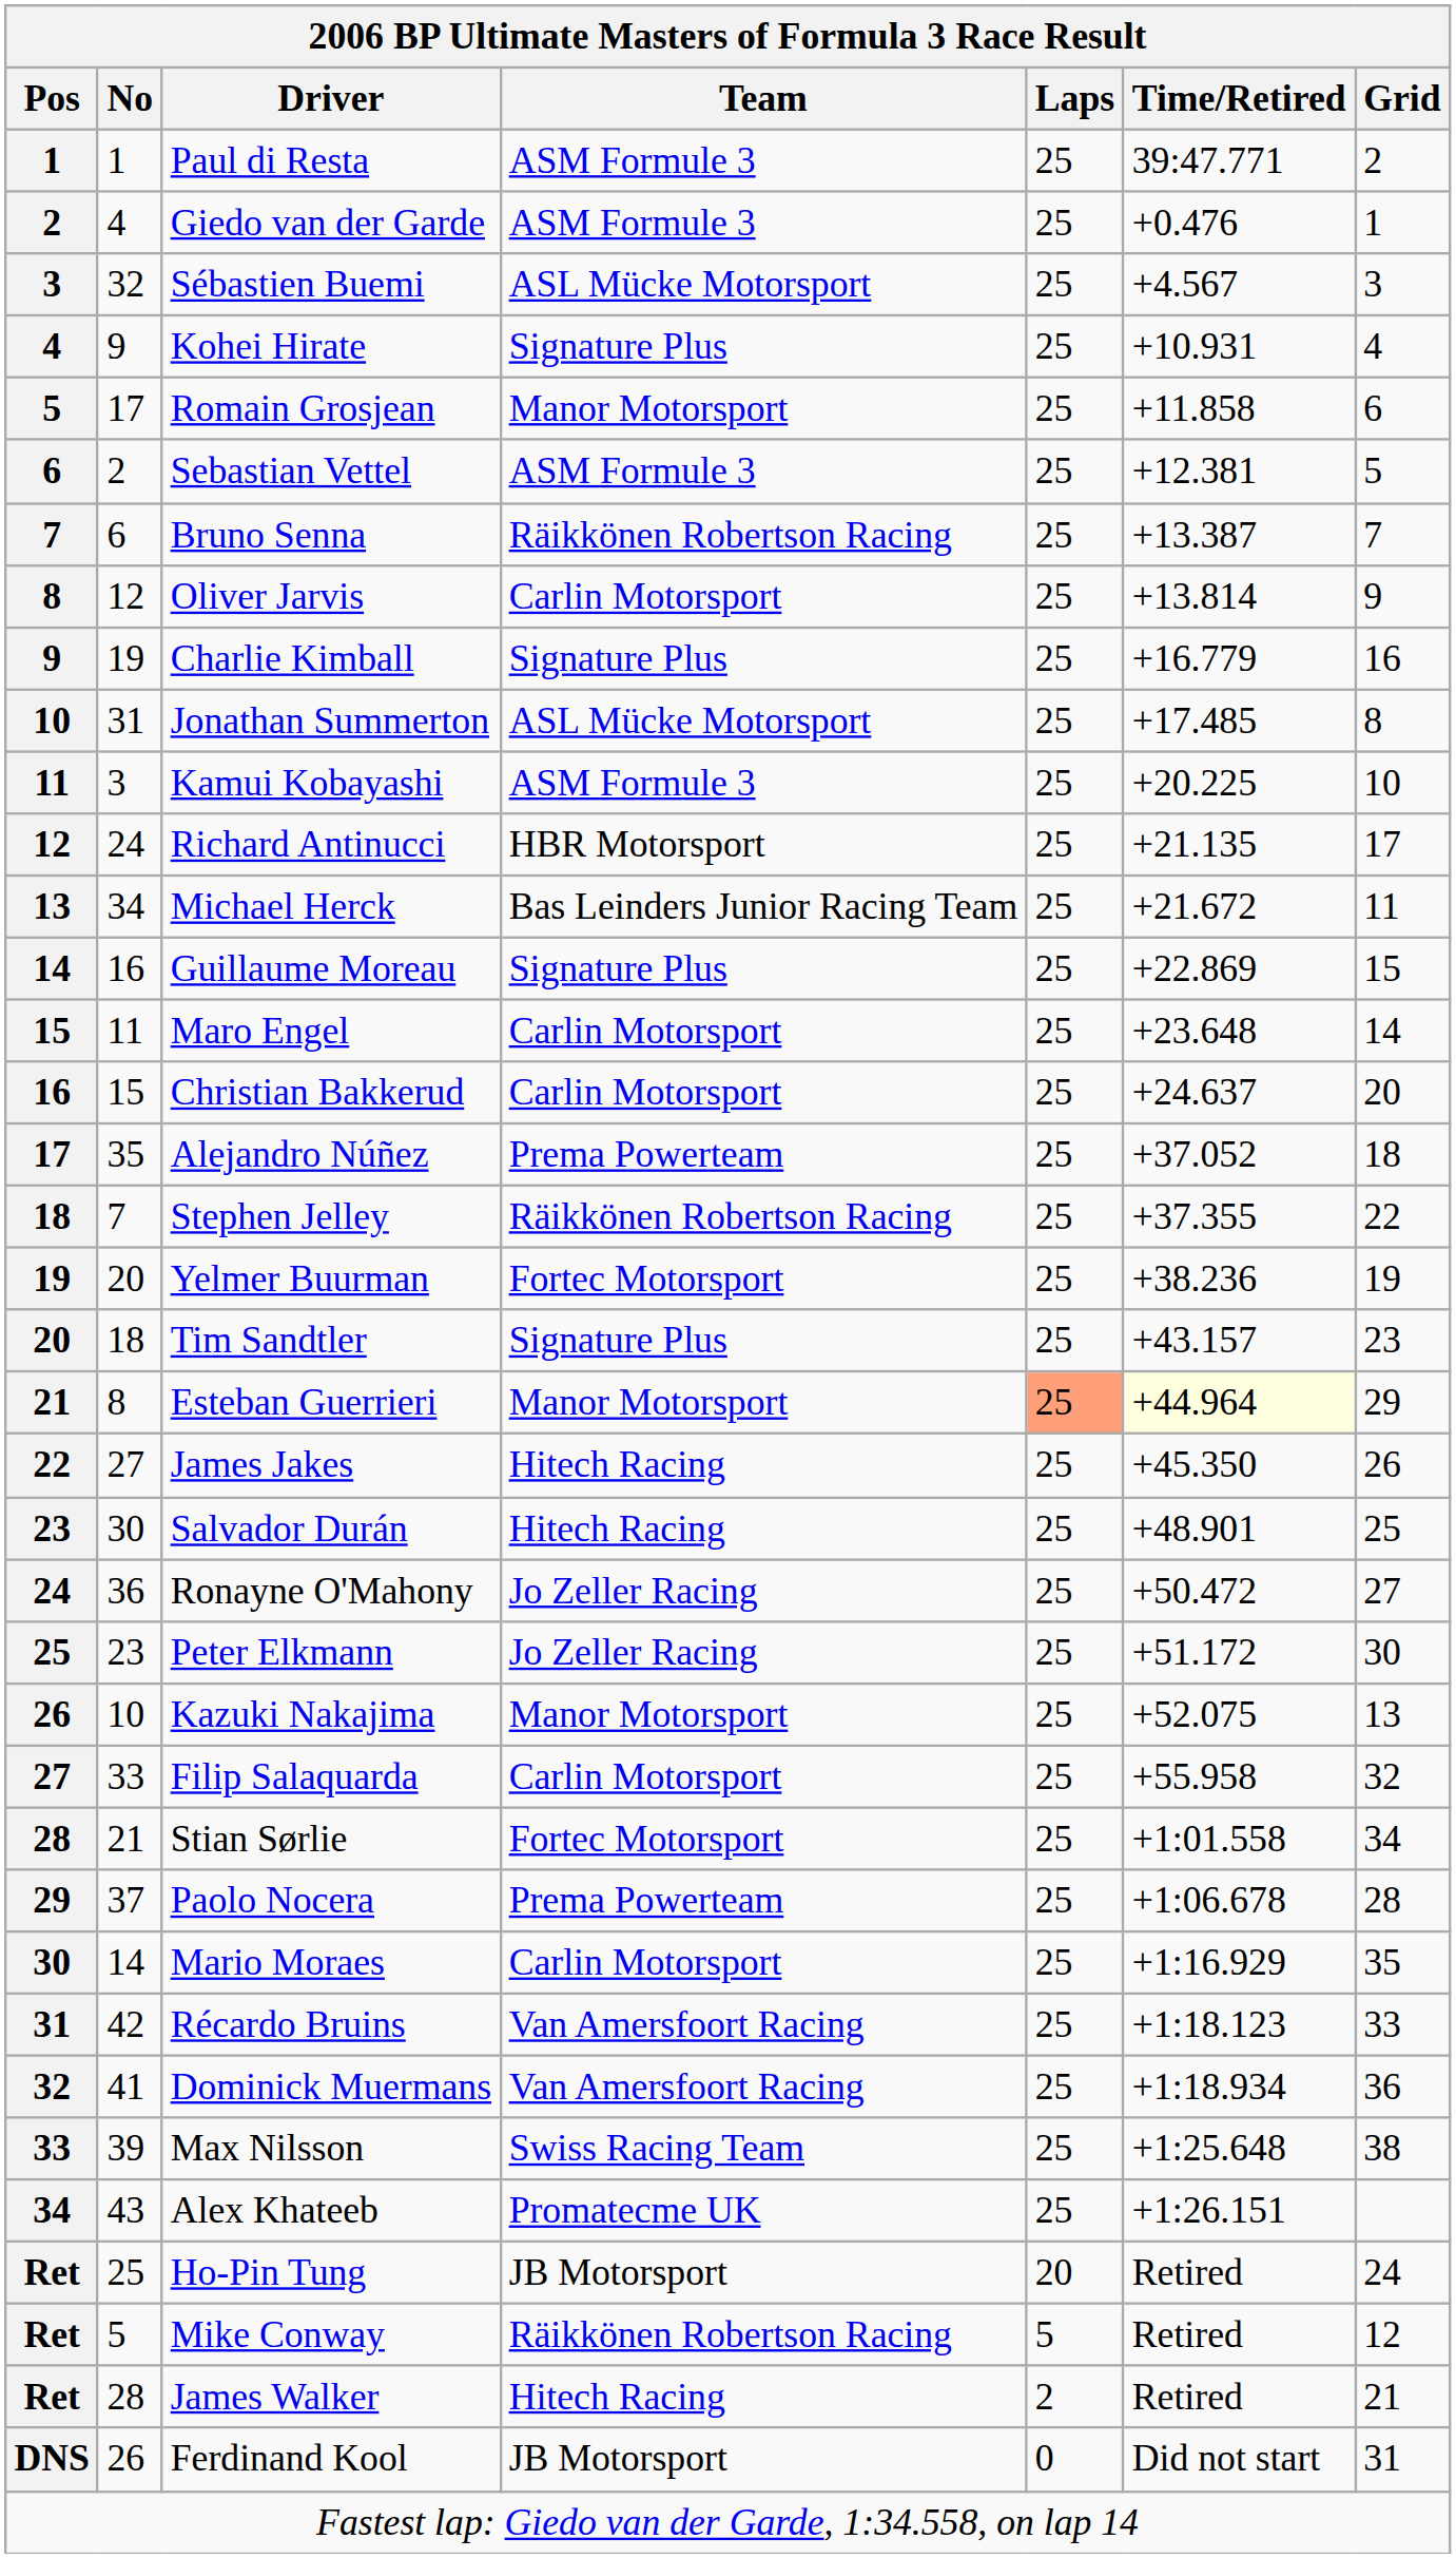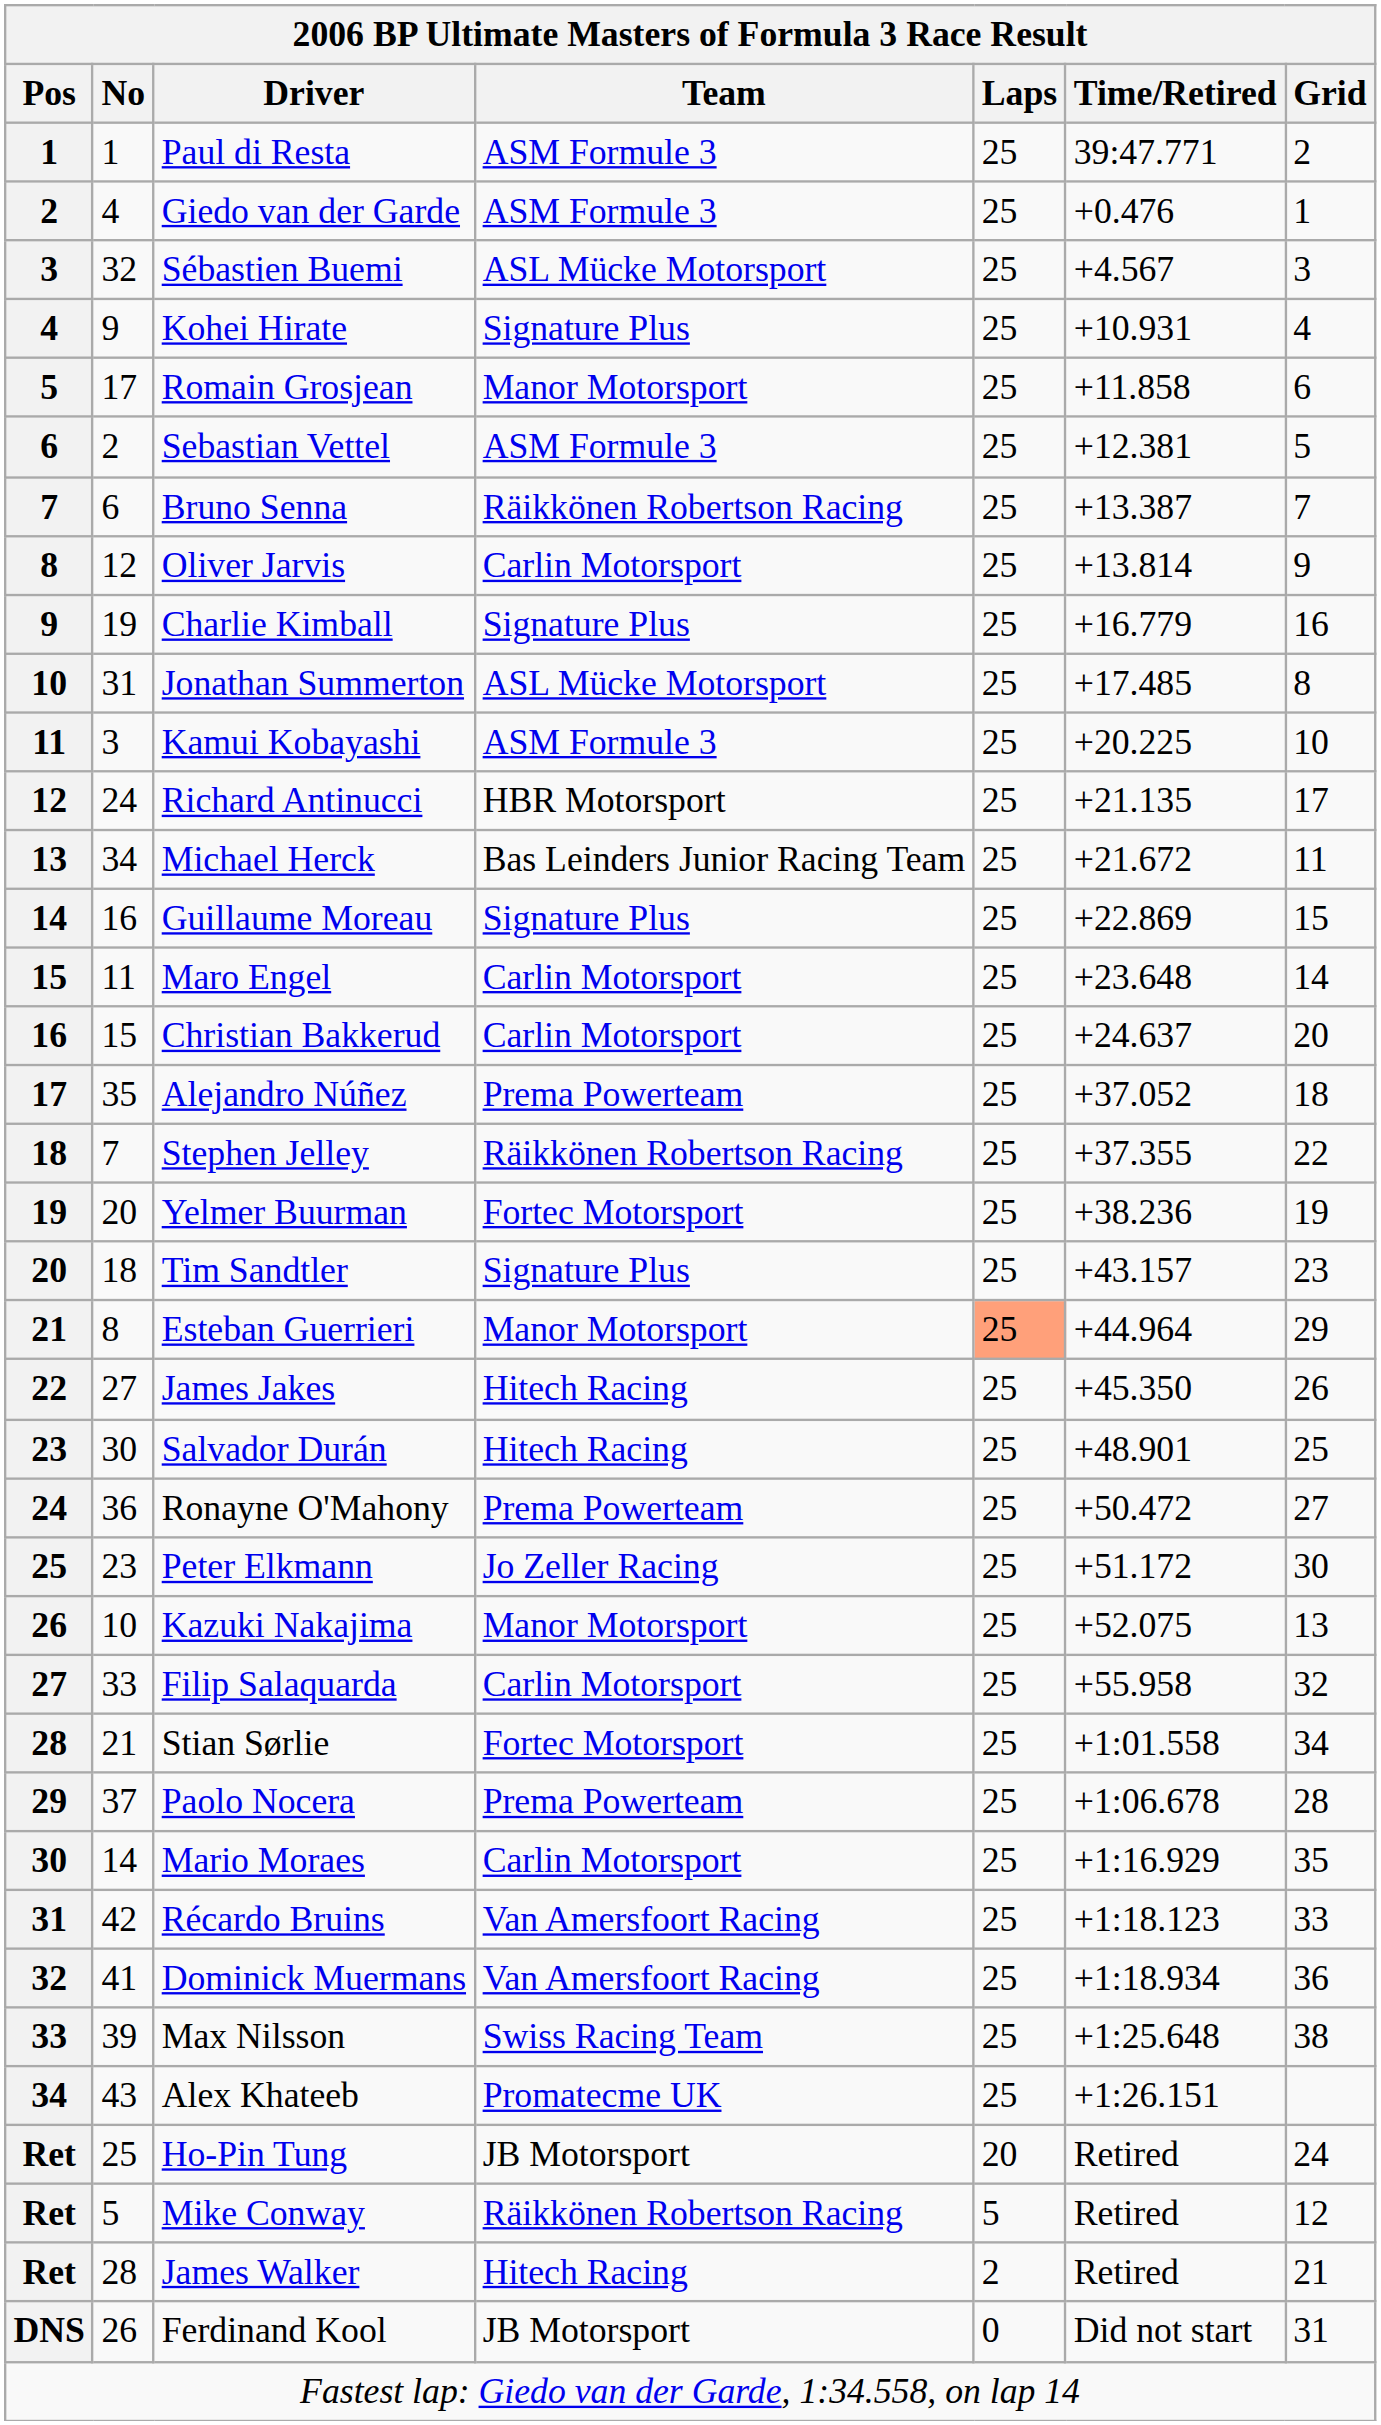Esteban Guerrieri | Time/Retired: lightyellow background -> no background
Ronayne O'Mahony | Team: Jo Zeller Racing -> Prema Powerteam
